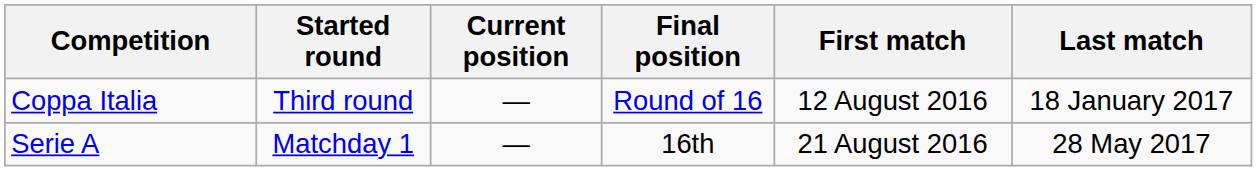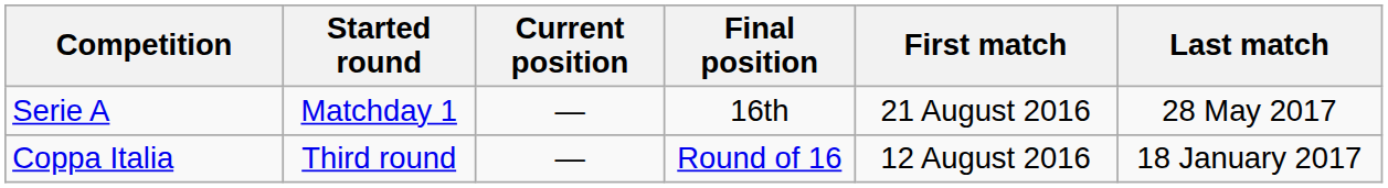rows swapped: Serie A <-> Coppa Italia
